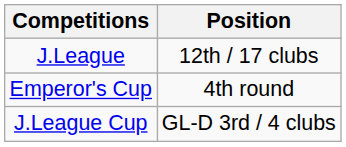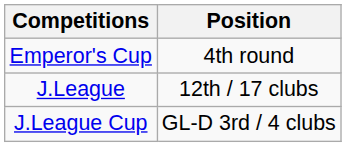rows swapped: J.League <-> Emperor's Cup
